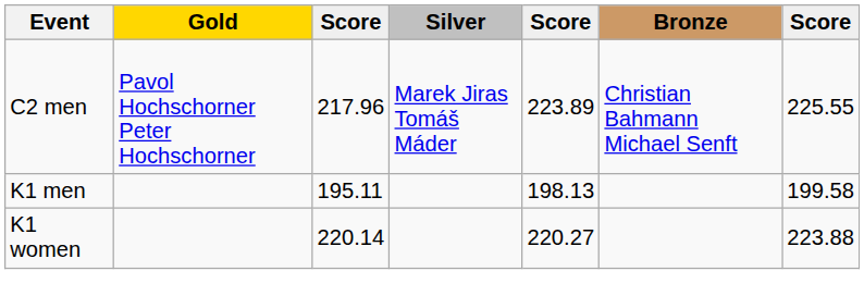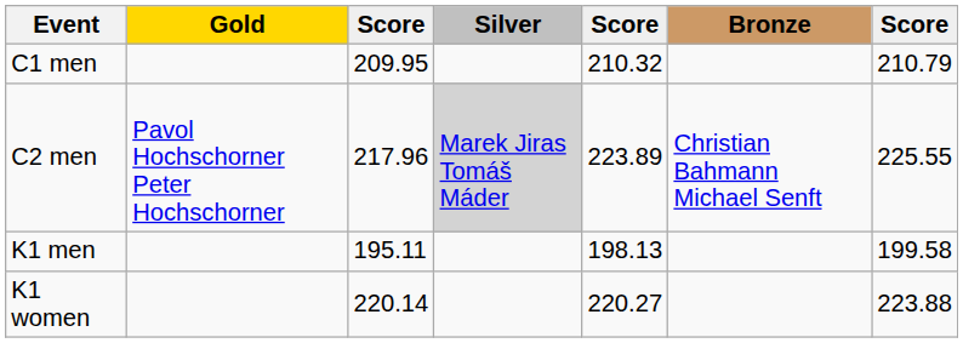+ row: C1 men | 209.95 | 210.32 | 210.79
C2 men | Silver: no background -> lightgrey background
